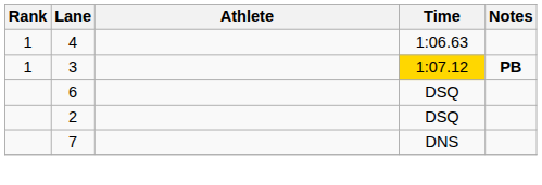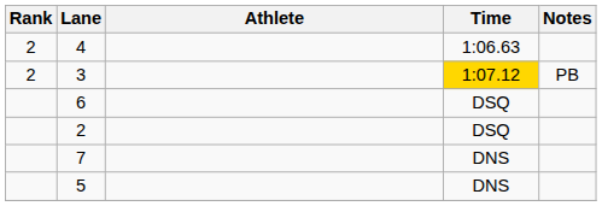4 | Rank: 1 -> 2
3 | Rank: 1 -> 2
3 | Notes: bold -> normal
+ row: 5 | DNS
